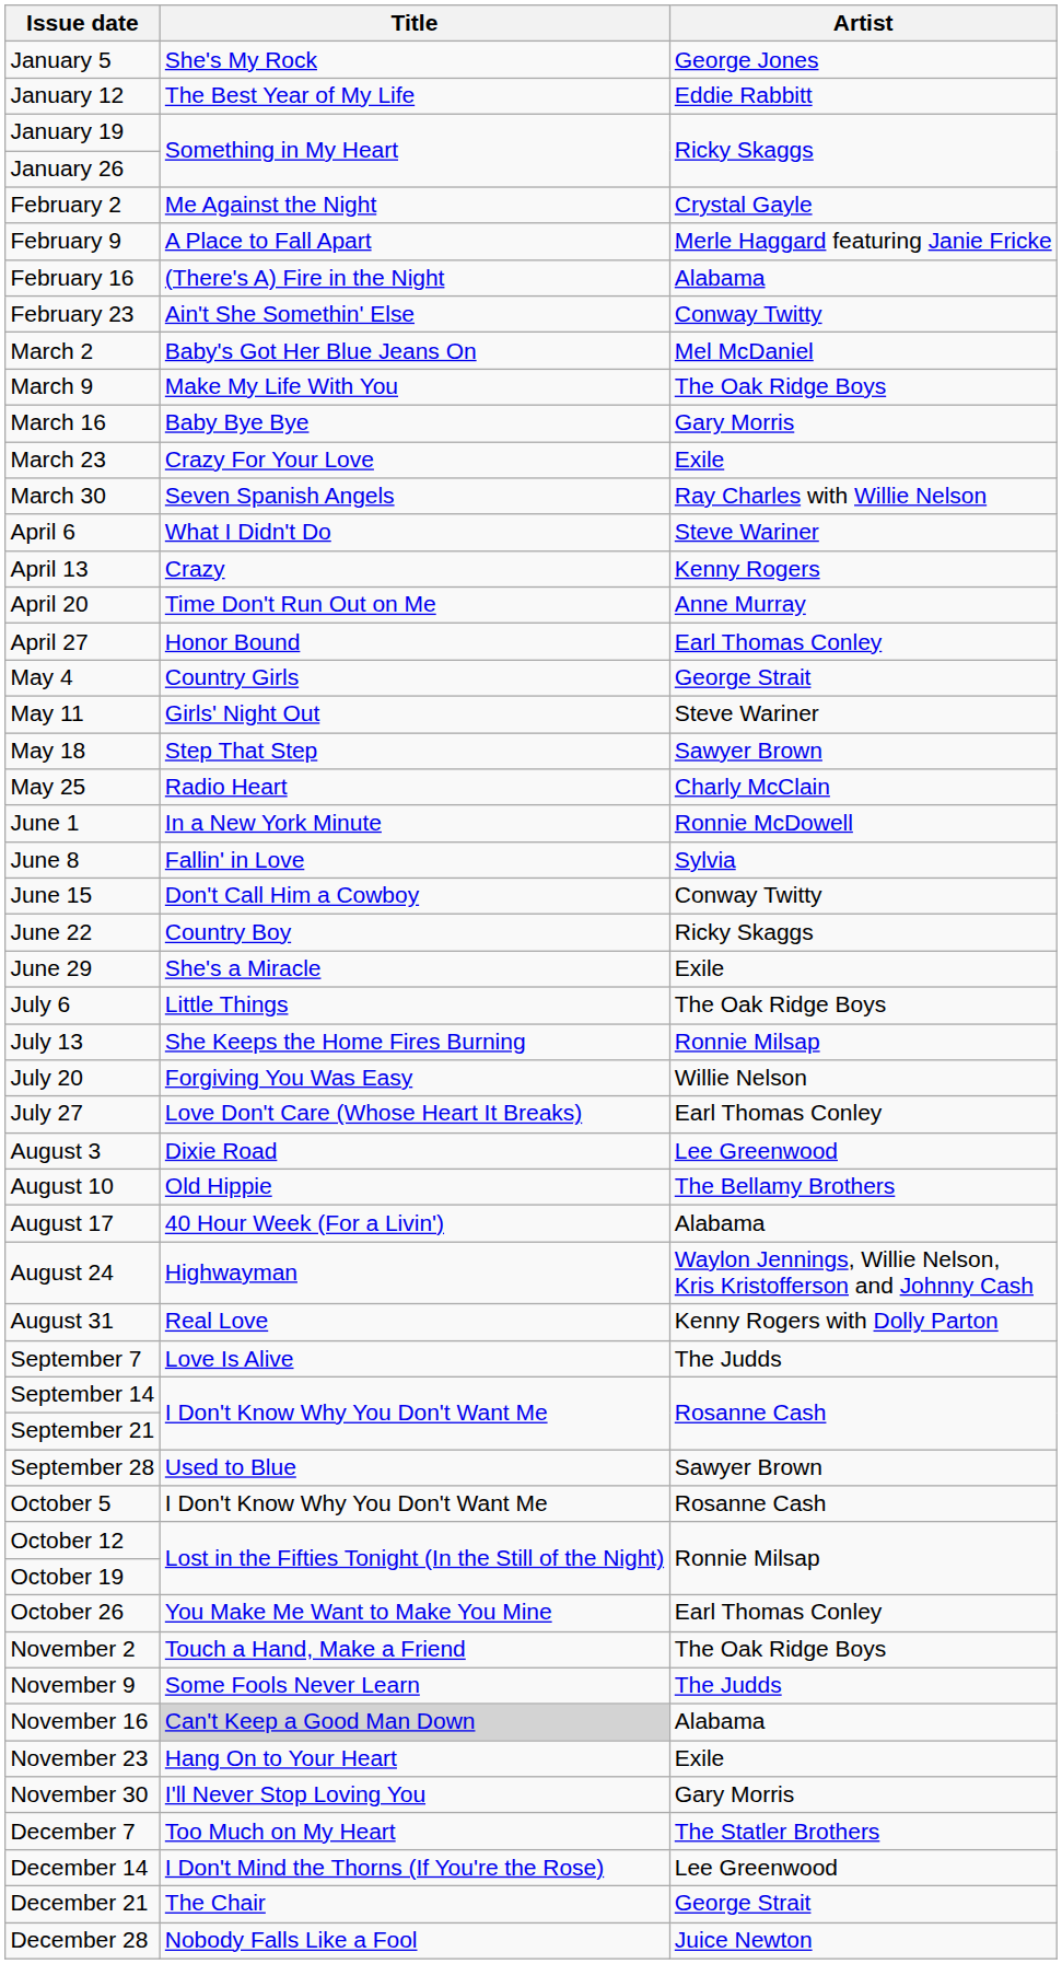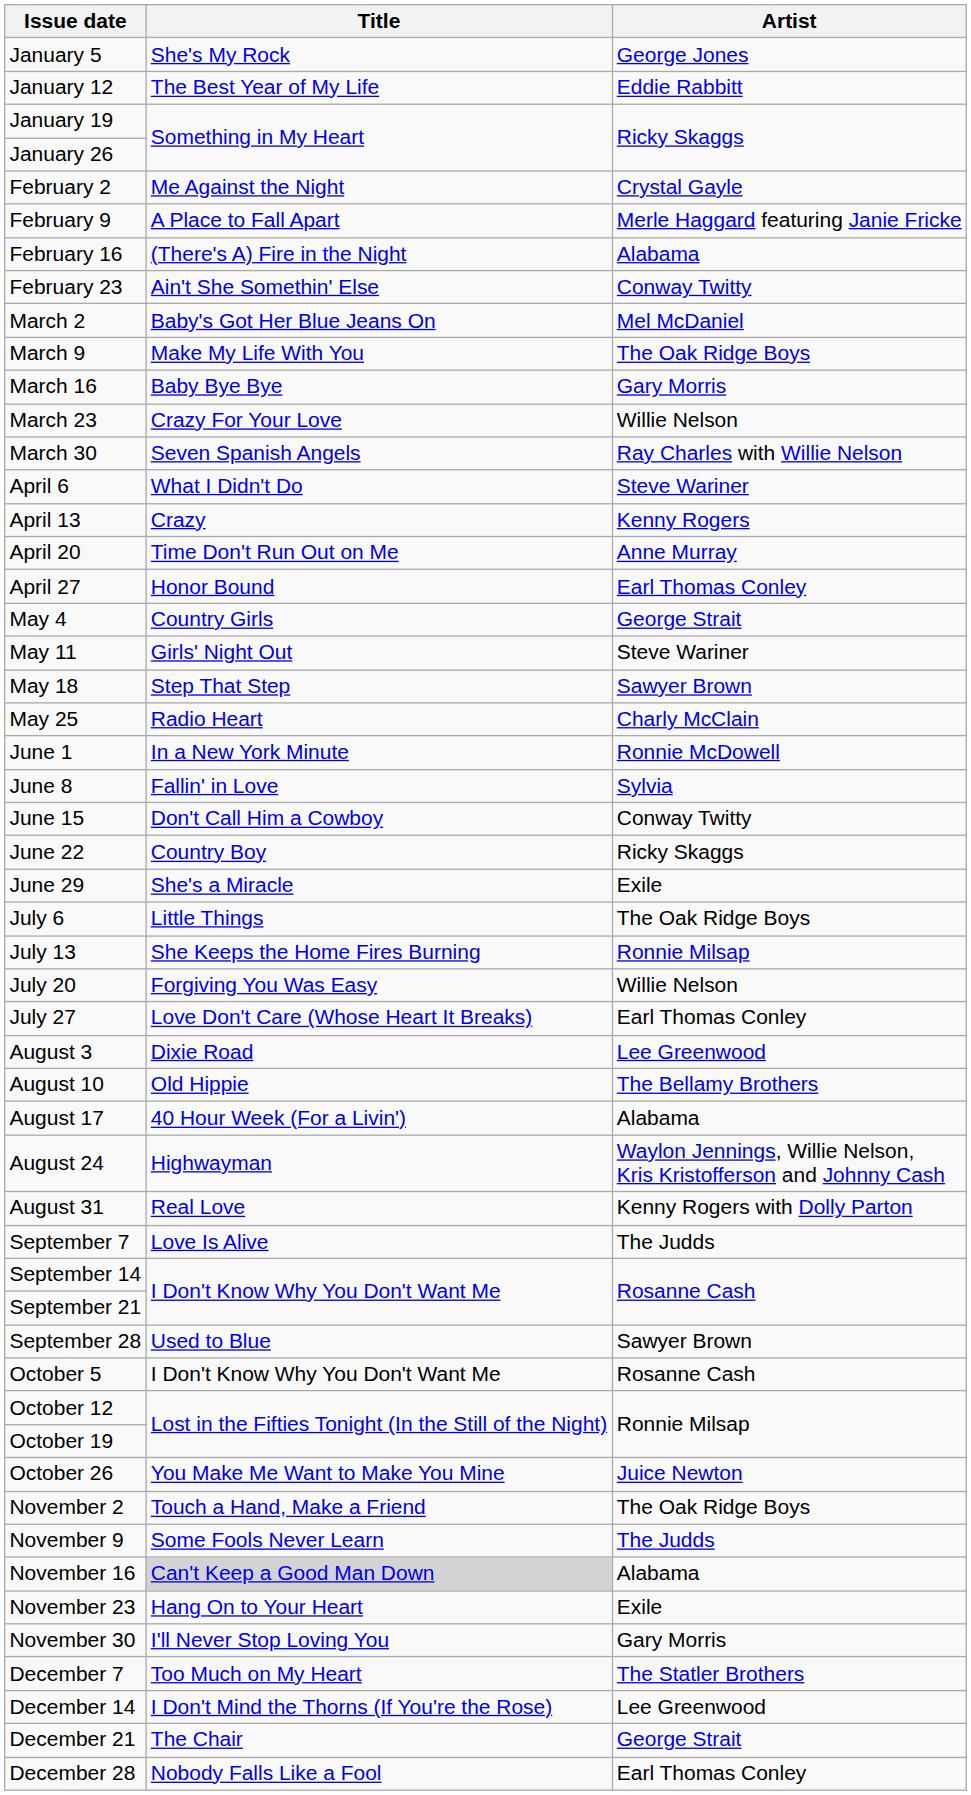March 23 | Artist: Exile -> Willie Nelson
October 26 | Artist: Earl Thomas Conley -> Juice Newton
December 28 | Artist: Juice Newton -> Earl Thomas Conley
